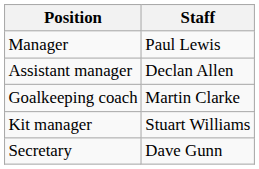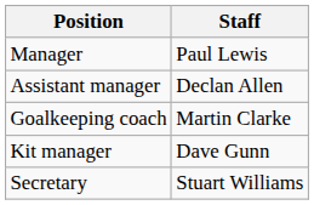Kit manager | Staff: Stuart Williams -> Dave Gunn
Secretary | Staff: Dave Gunn -> Stuart Williams
